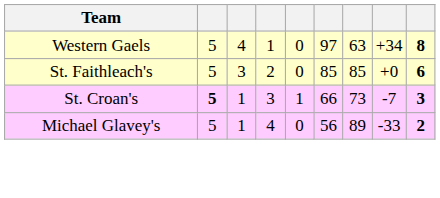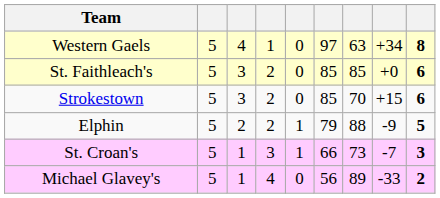+ row: Strokestown | 5 | 3 | 2 | 0 | 85 | 70 | +15 | 6
+ row: Elphin | 5 | 2 | 2 | 1 | 79 | 88 | -9 | 5
St. Croan's | column 2: bold -> normal
